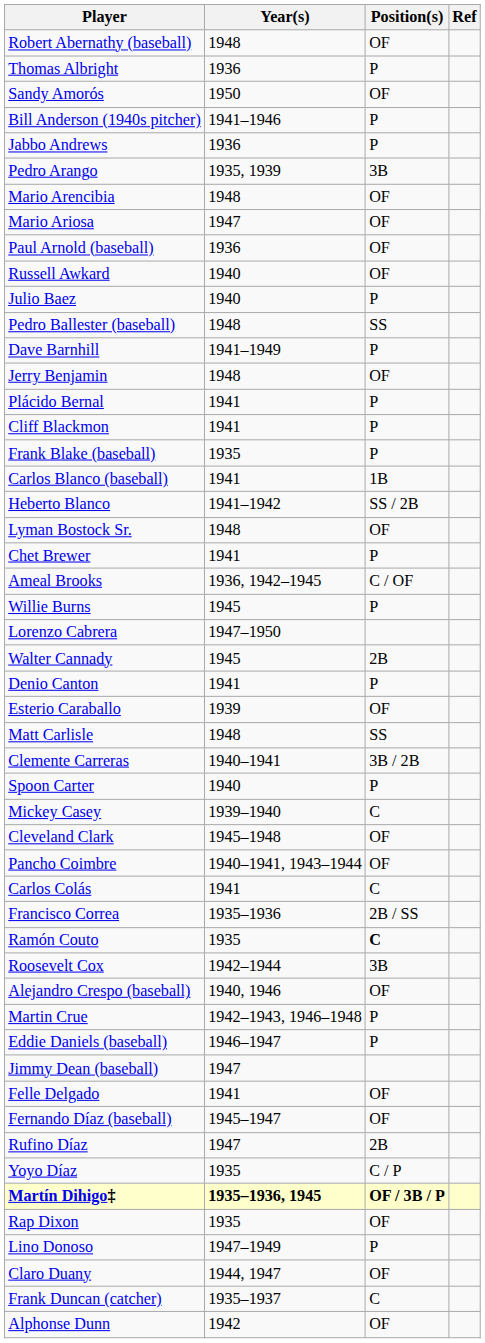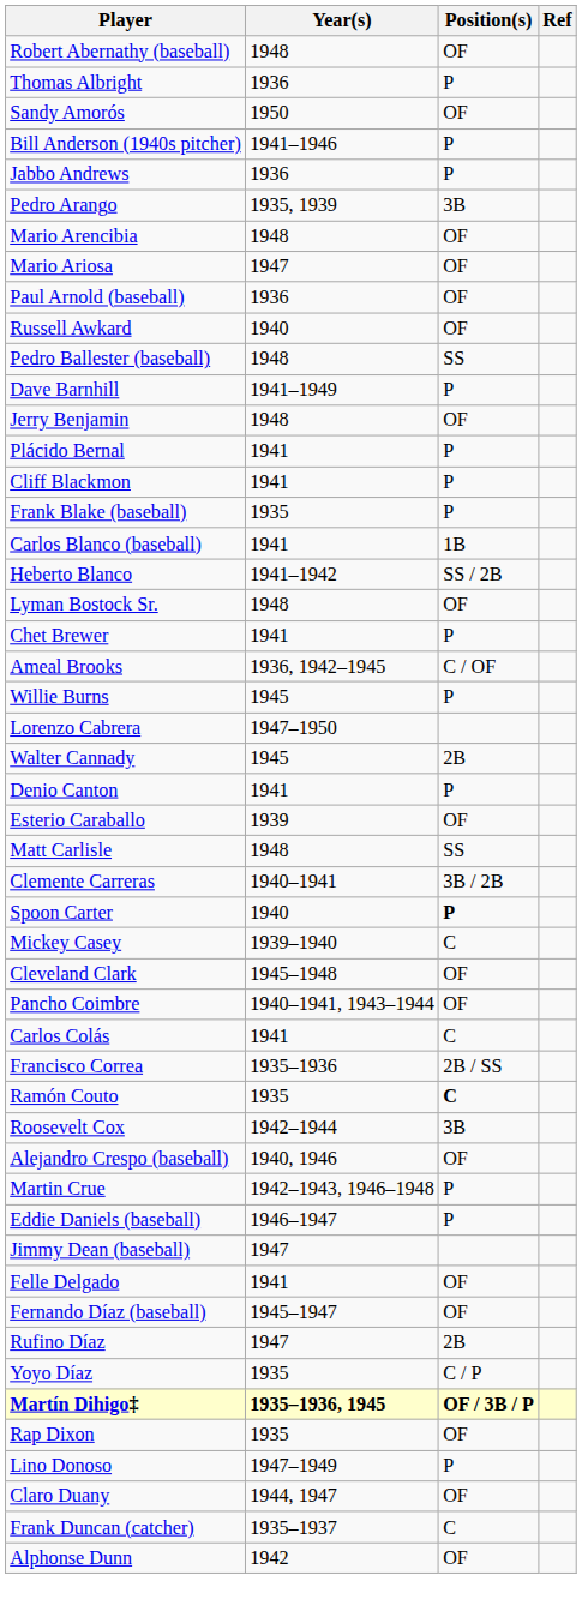- row: Julio Baez | 1940 | P
Spoon Carter | Position(s): normal -> bold
